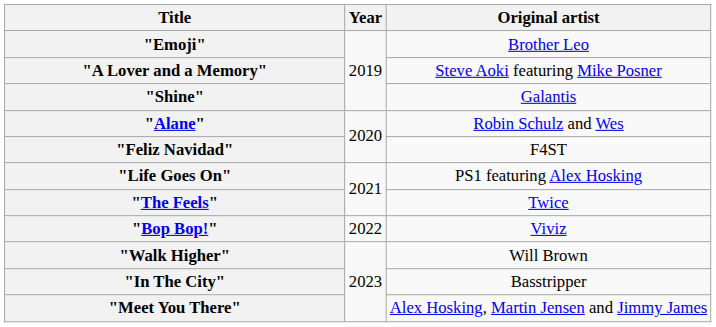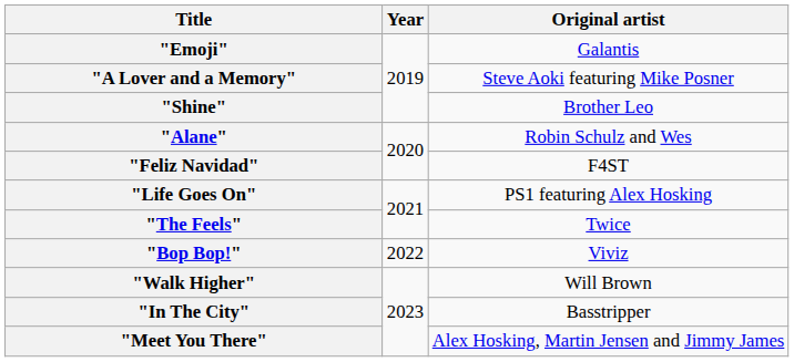"Emoji" | Original artist: Brother Leo -> Galantis
"Shine" | Original artist: Galantis -> Brother Leo
